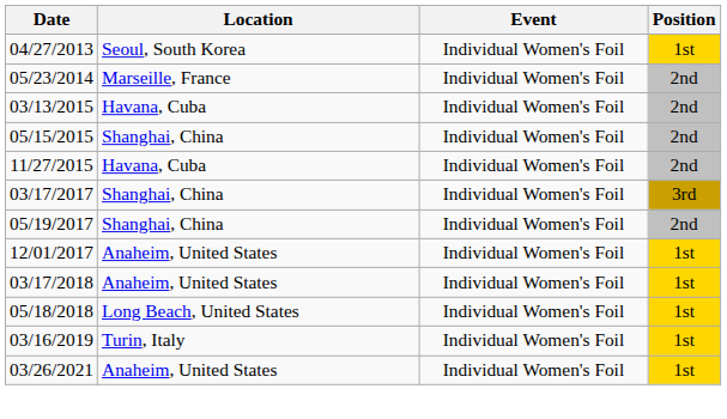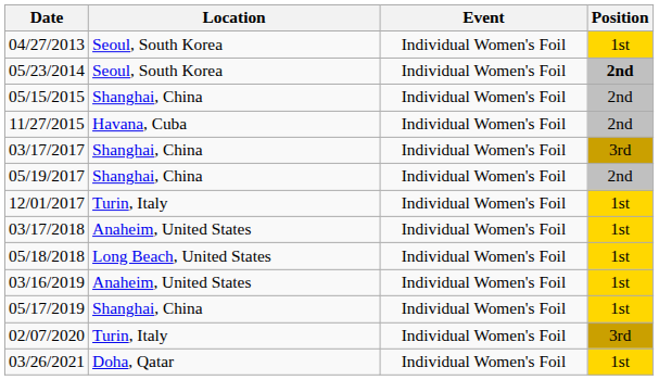05/23/2014 | Location: Marseille, France -> Seoul, South Korea
05/23/2014 | Position: normal -> bold
- row: 03/13/2015 | Havana, Cuba | Individual Women's Foil | 2nd
12/01/2017 | Location: Anaheim, United States -> Turin, Italy
03/16/2019 | Location: Turin, Italy -> Anaheim, United States
+ row: 05/17/2019 | Shanghai, China | Individual Women's Foil | 1st
+ row: 02/07/2020 | Turin, Italy | Individual Women's Foil | 3rd
03/26/2021 | Location: Anaheim, United States -> Doha, Qatar
